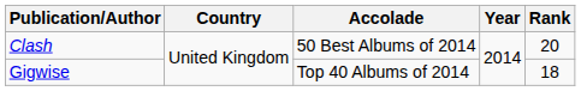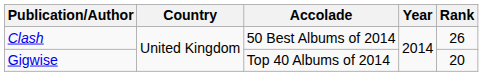Clash | Rank: 20 -> 26
Gigwise | Rank: 18 -> 20
